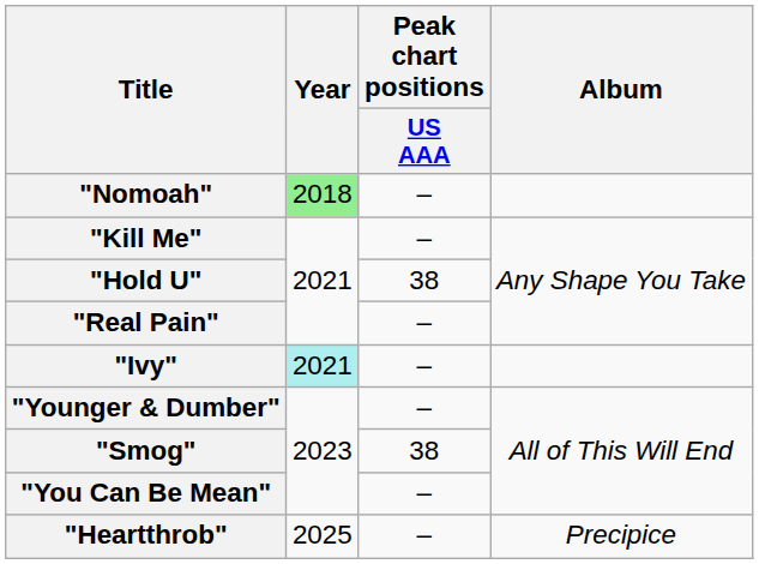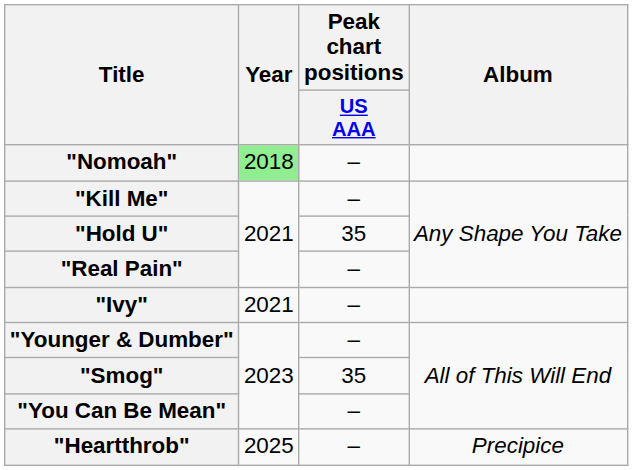"Hold U" | Peak chart positions / US AAA: 38 -> 35
"Ivy" | Year: paleturquoise background -> no background
"Smog" | Peak chart positions / US AAA: 38 -> 35
